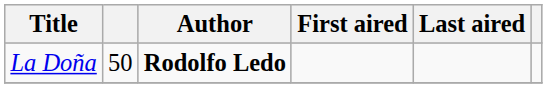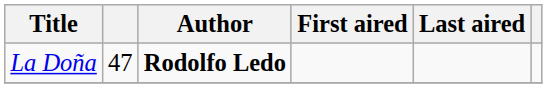La Doña | column 2: 50 -> 47
